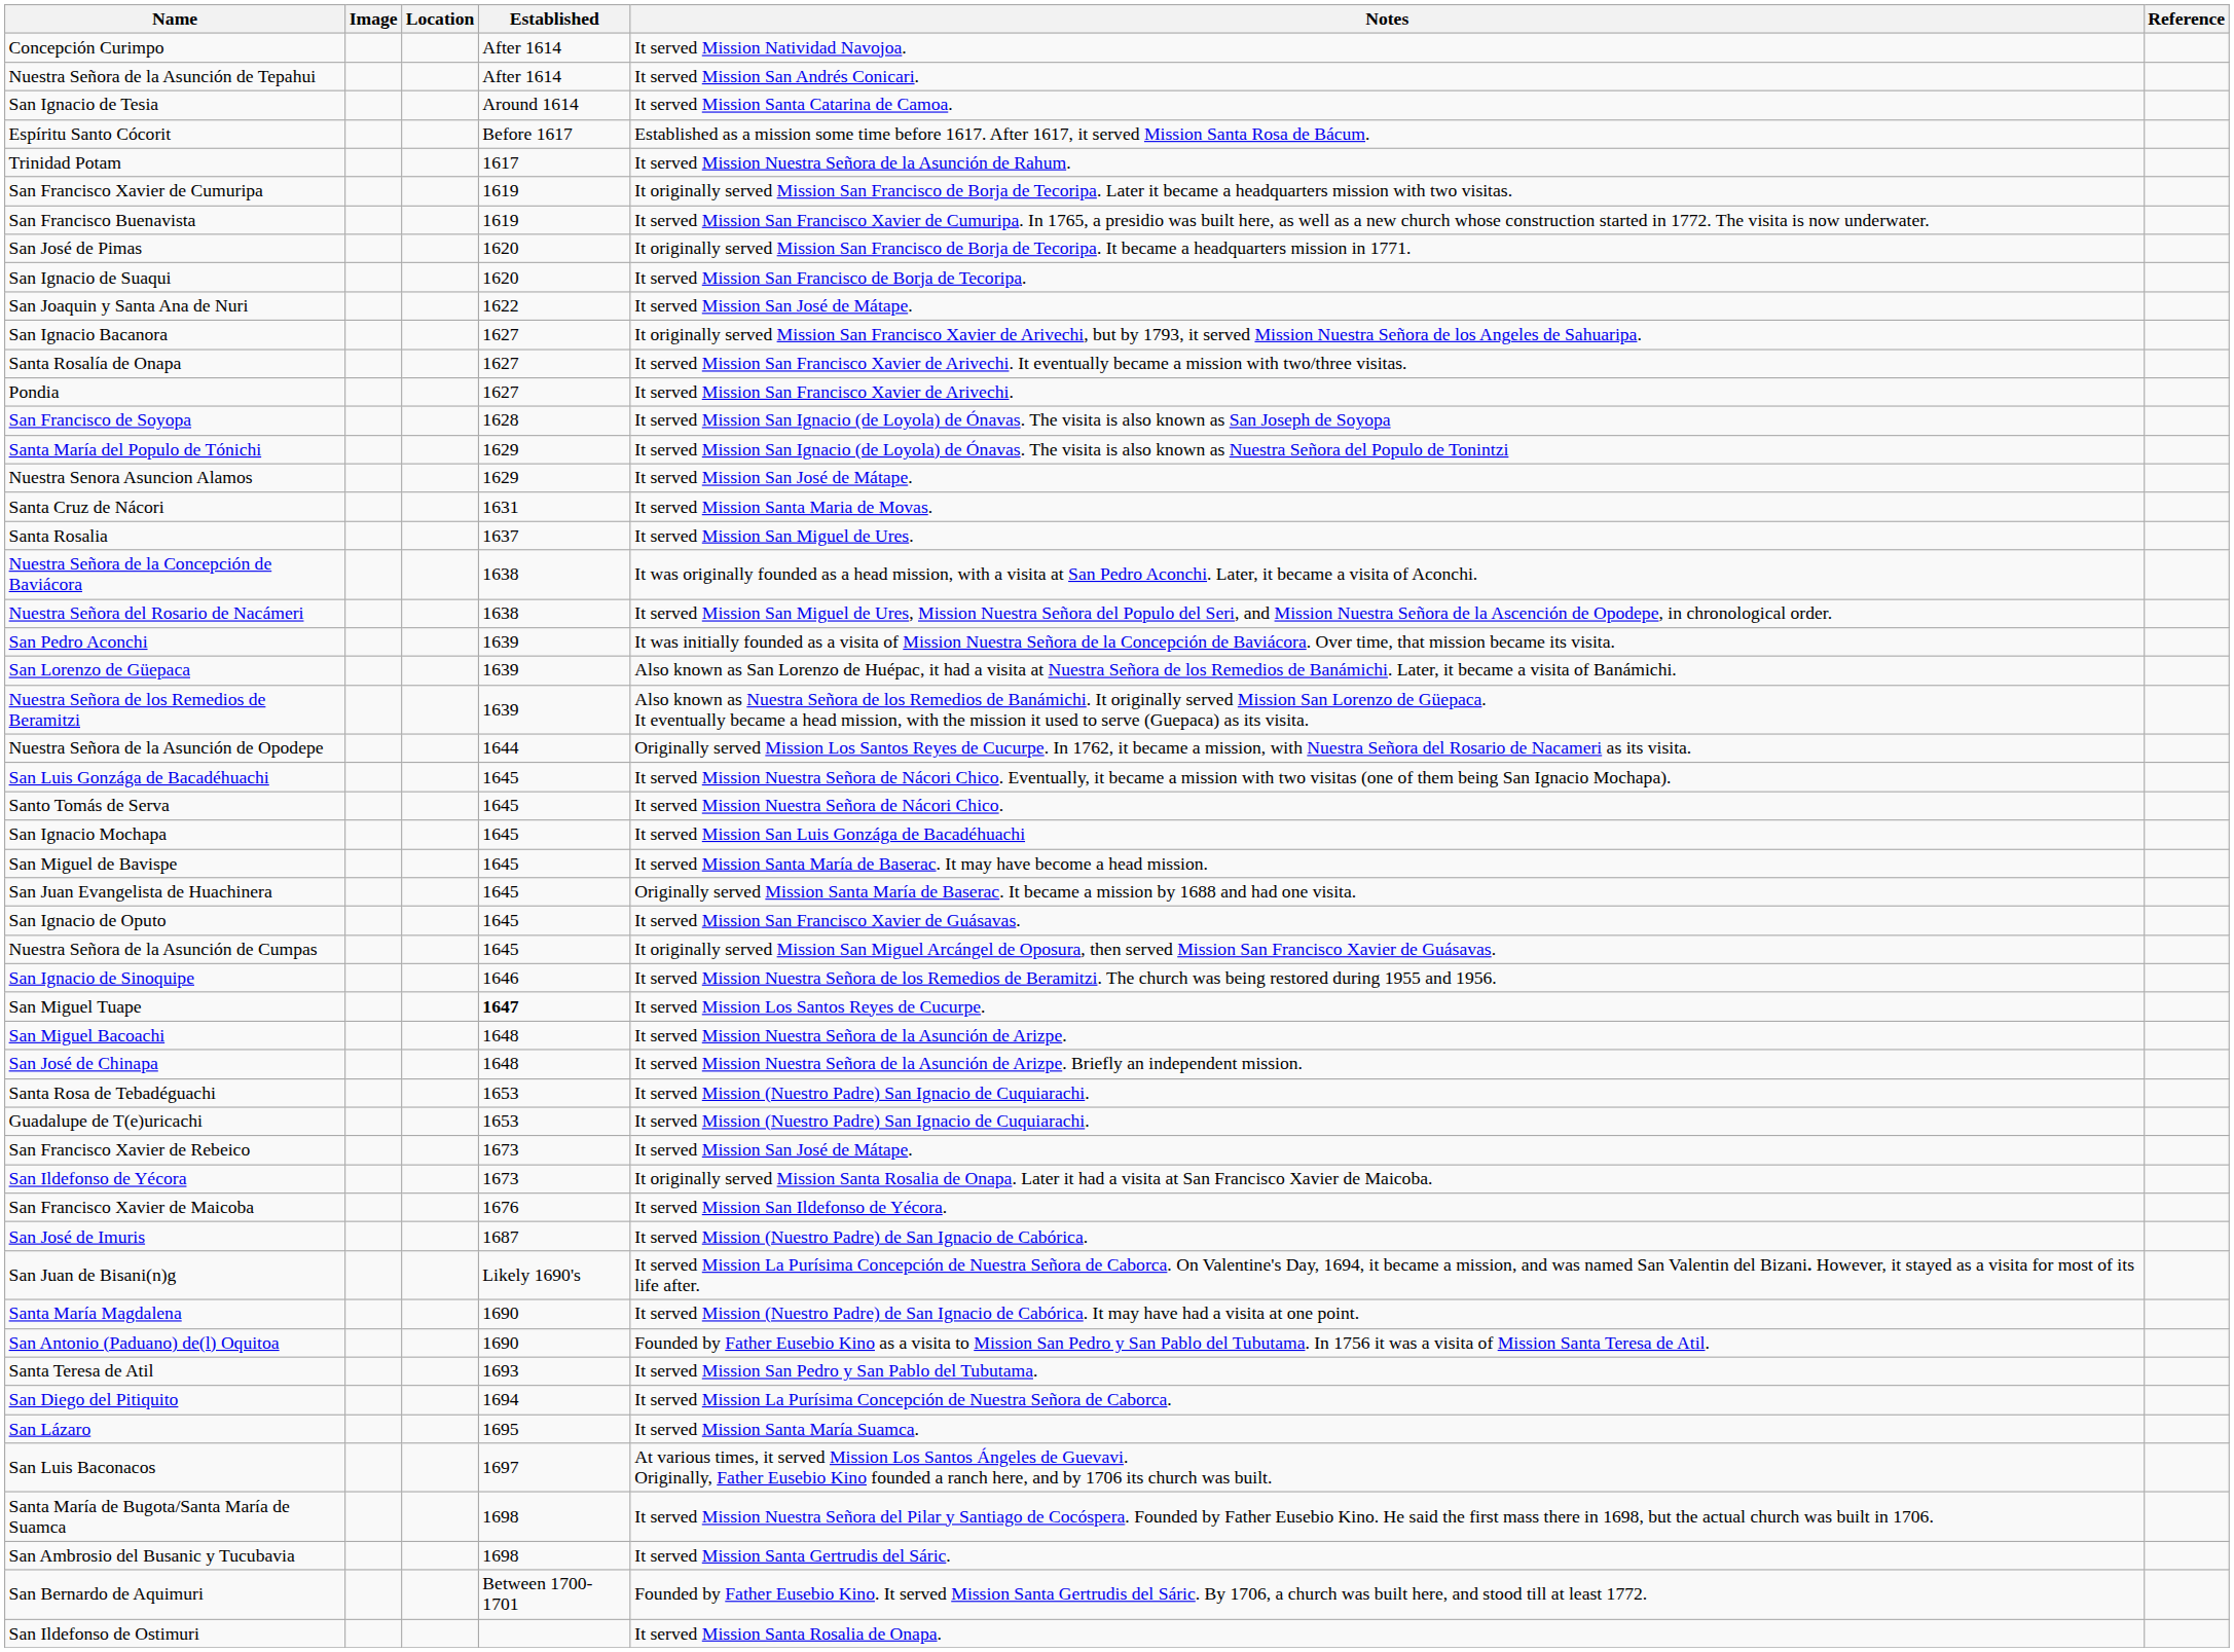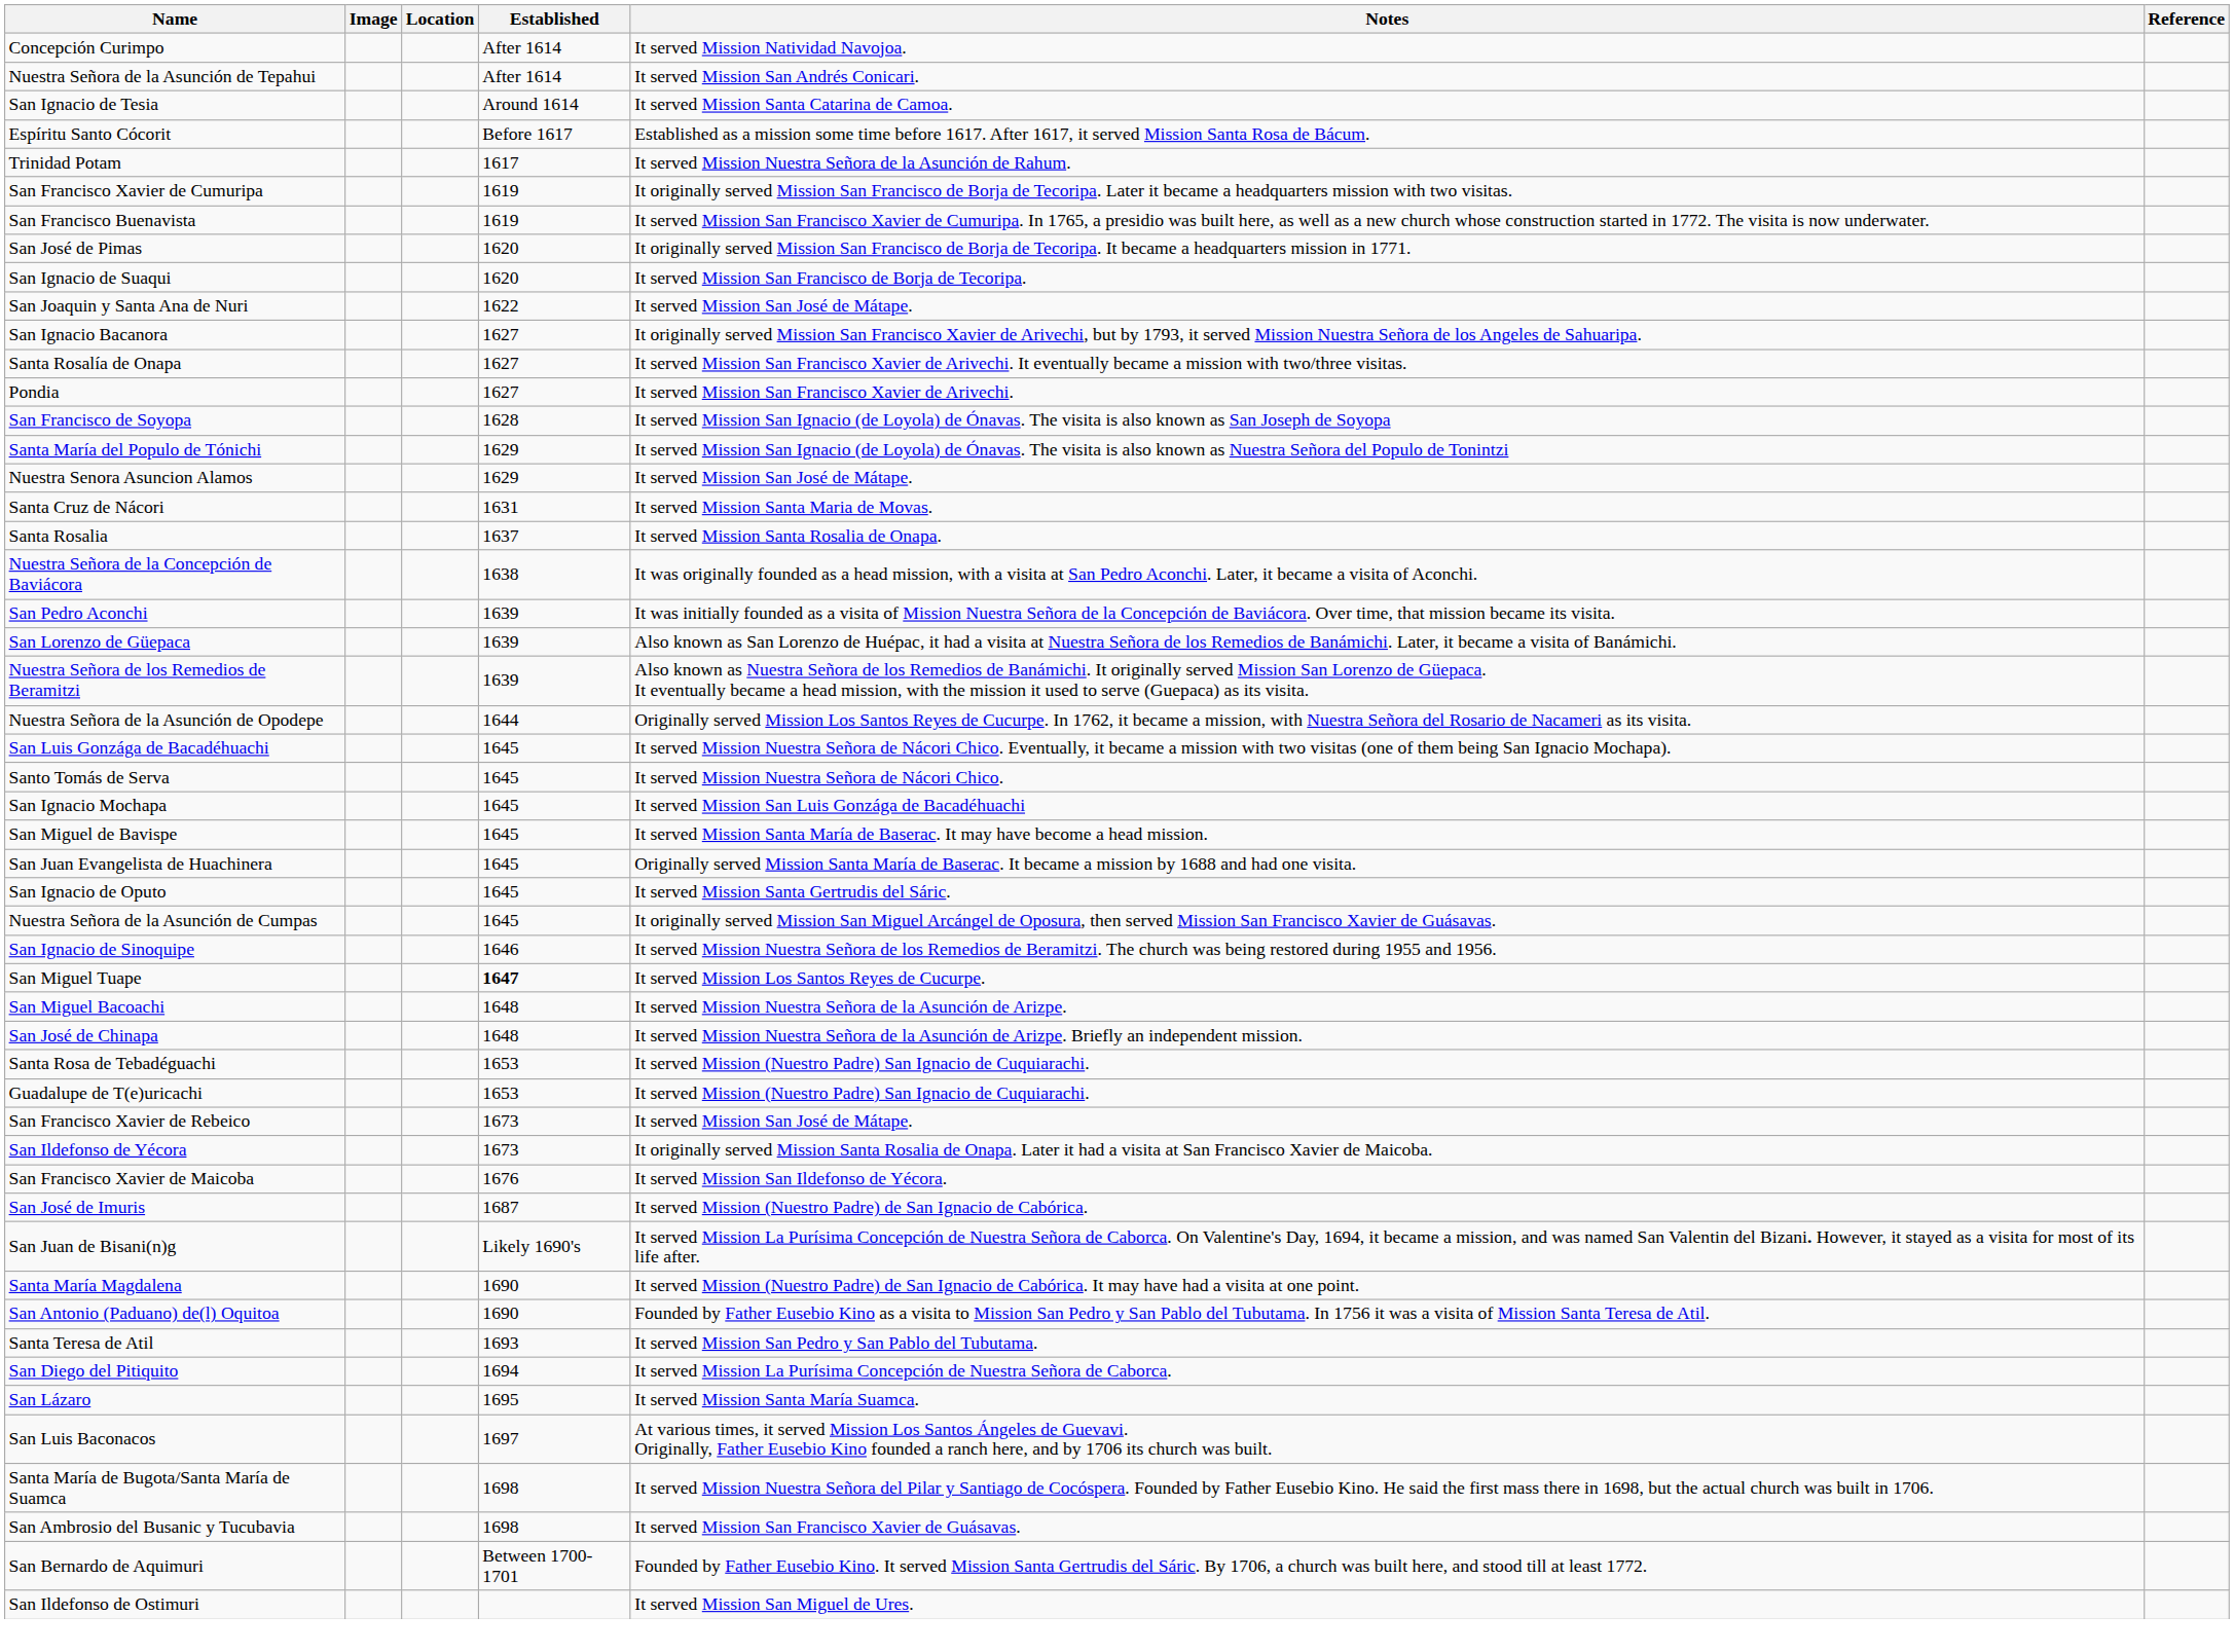Santa Rosalia | Notes: It served Mission San Miguel de Ures. -> It served Mission Santa Rosalia de Onapa.
- row: Nuestra Señora del Rosario de Nacámeri | 1638 | It served Mission San Miguel de Ures, Mission Nuestra Señora del Populo del Seri, and Mission Nuestra Señora de la Ascención de Opodepe, in chronological order.
San Ignacio de Oputo | Notes: It served Mission San Francisco Xavier de Guásavas. -> It served Mission Santa Gertrudis del Sáric.
San Ambrosio del Busanic y Tucubavia | Notes: It served Mission Santa Gertrudis del Sáric. -> It served Mission San Francisco Xavier de Guásavas.
San Ildefonso de Ostimuri | Notes: It served Mission Santa Rosalia de Onapa. -> It served Mission San Miguel de Ures.
